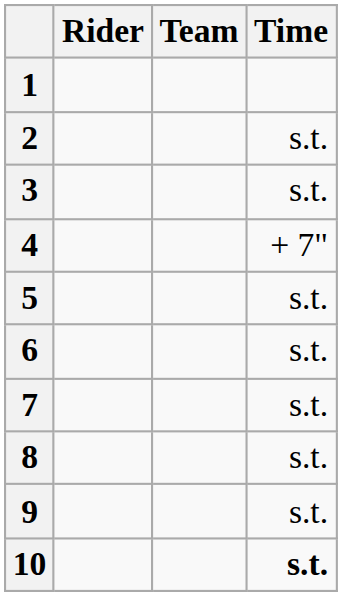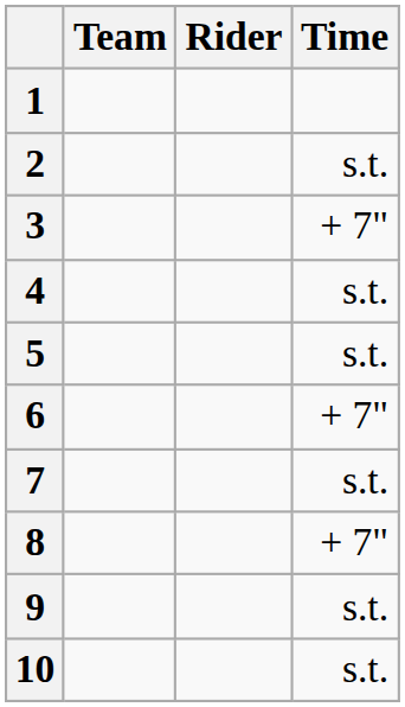columns swapped: Rider <-> Team
3 | Time: s.t. -> + 7"
4 | Time: + 7" -> s.t.
6 | Time: s.t. -> + 7"
8 | Time: s.t. -> + 7"
10 | Time: bold -> normal
